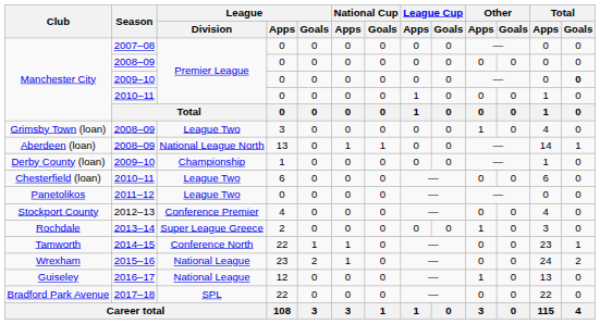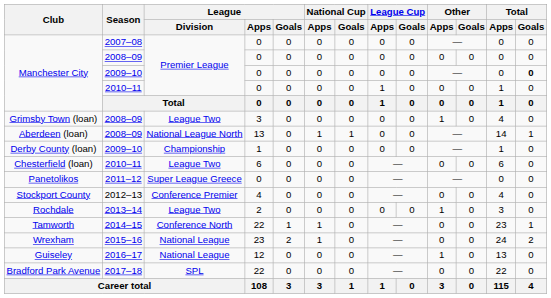Panetolikos | League / Division: League Two -> Super League Greece
Rochdale | League / Division: Super League Greece -> League Two
